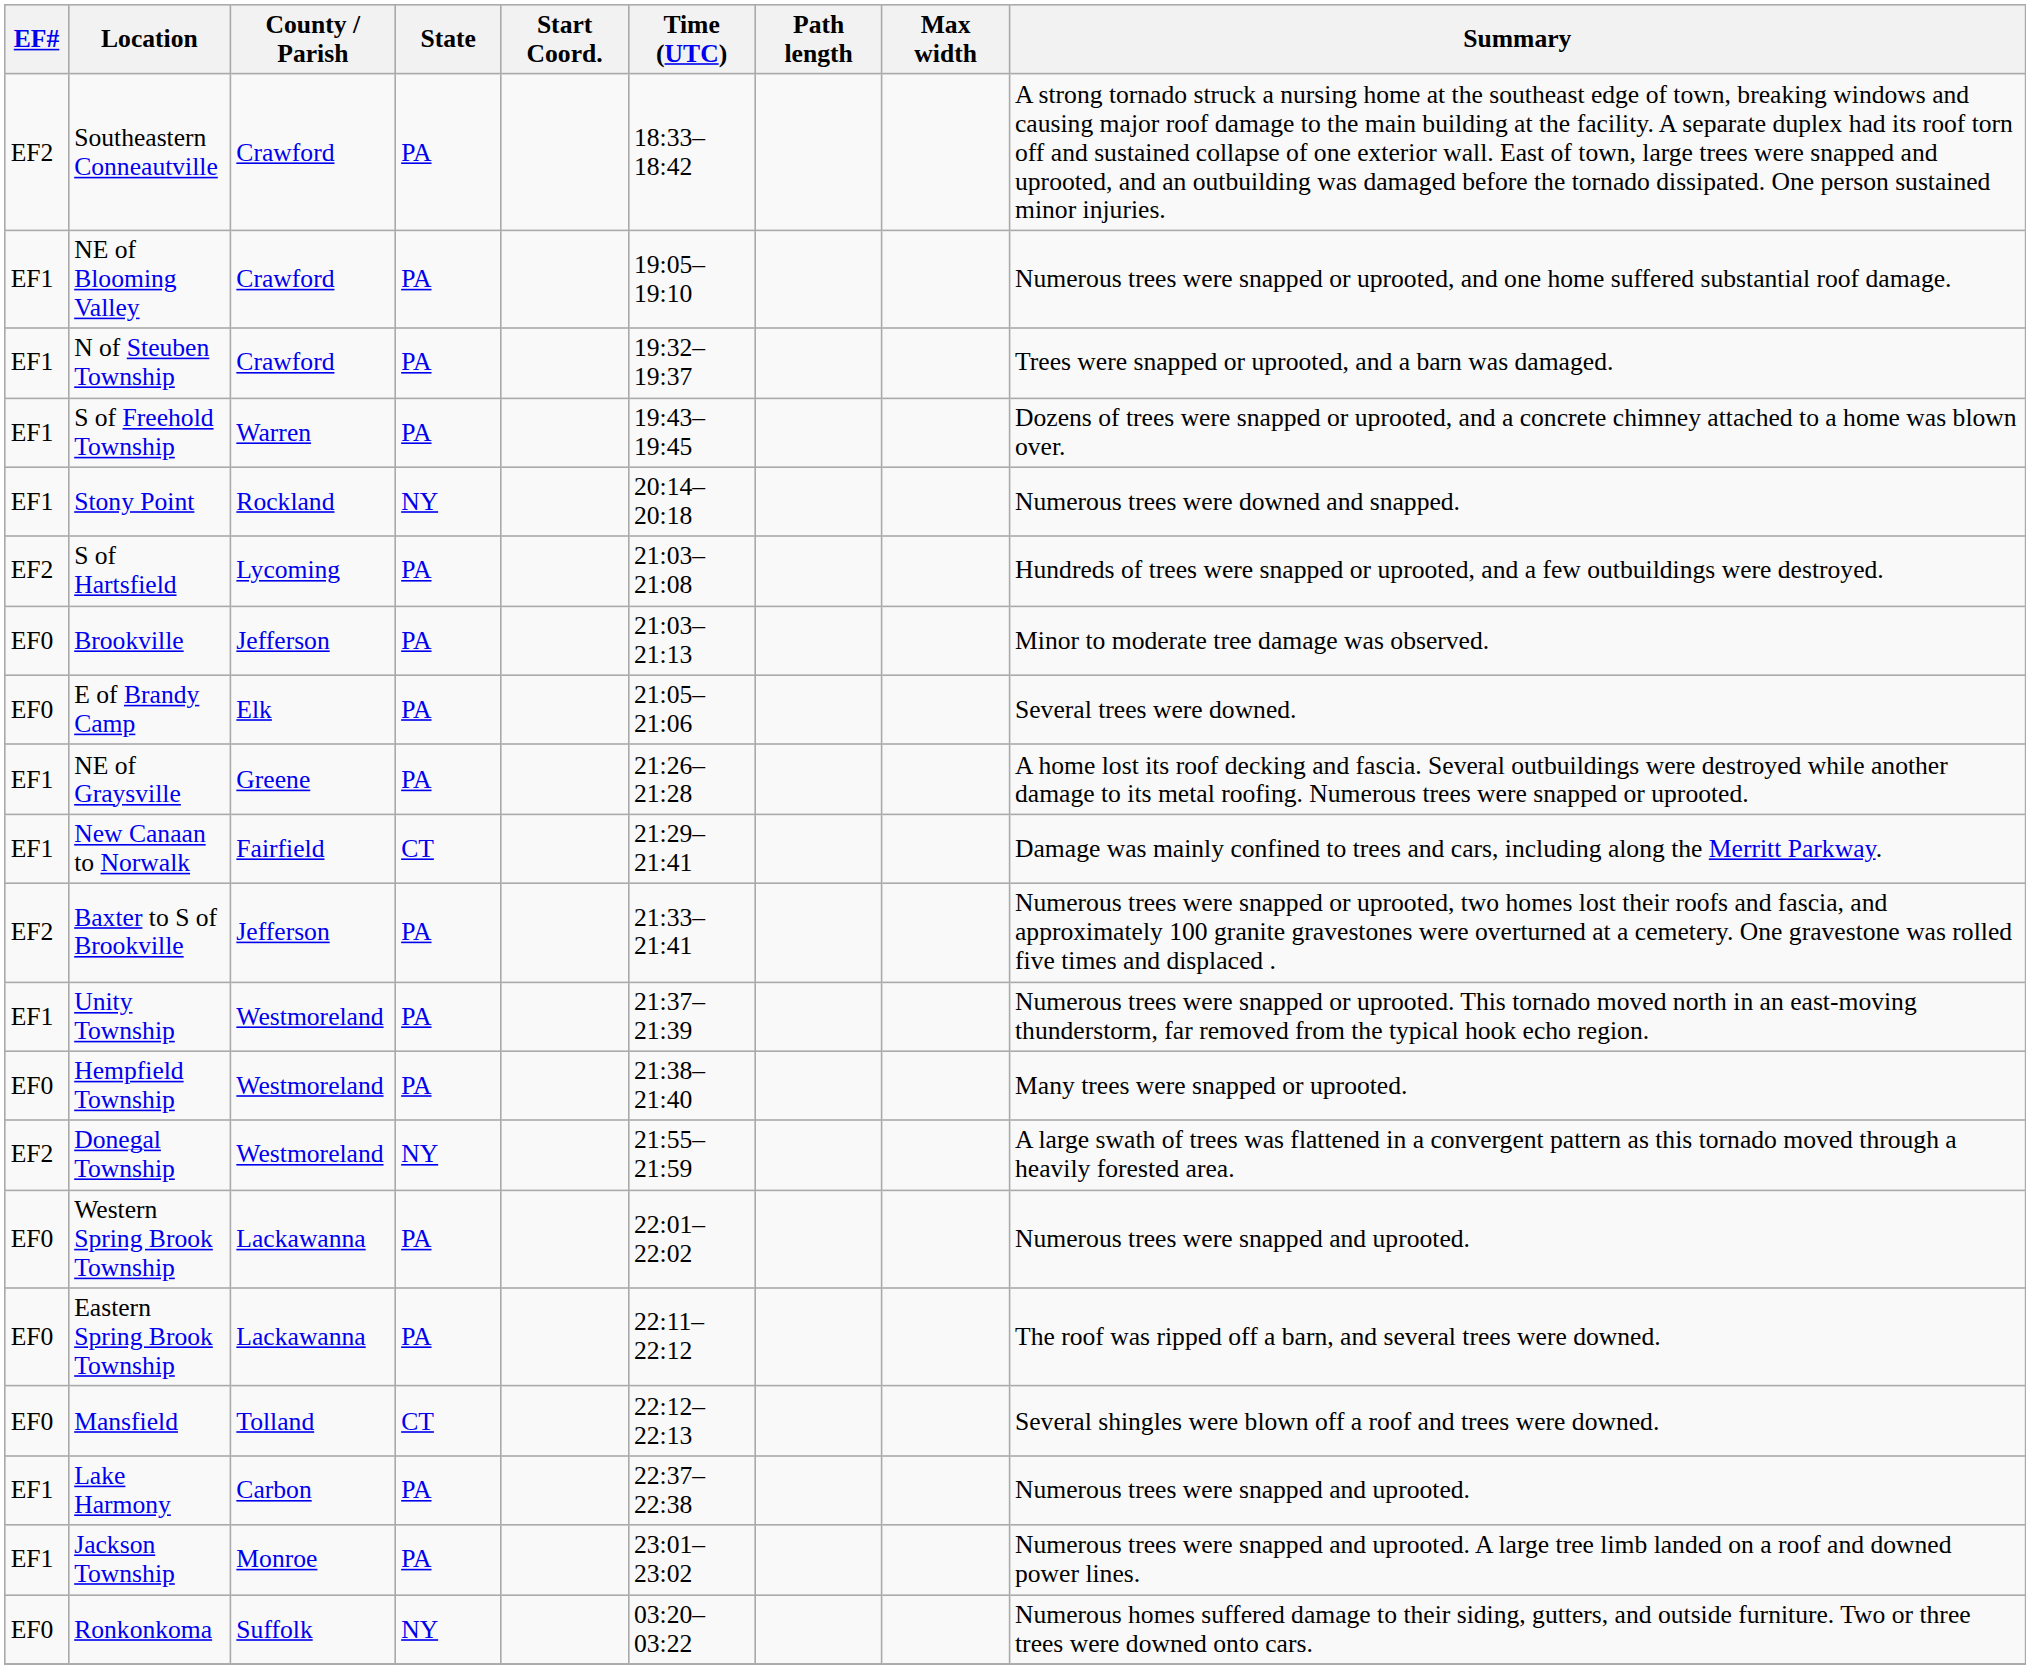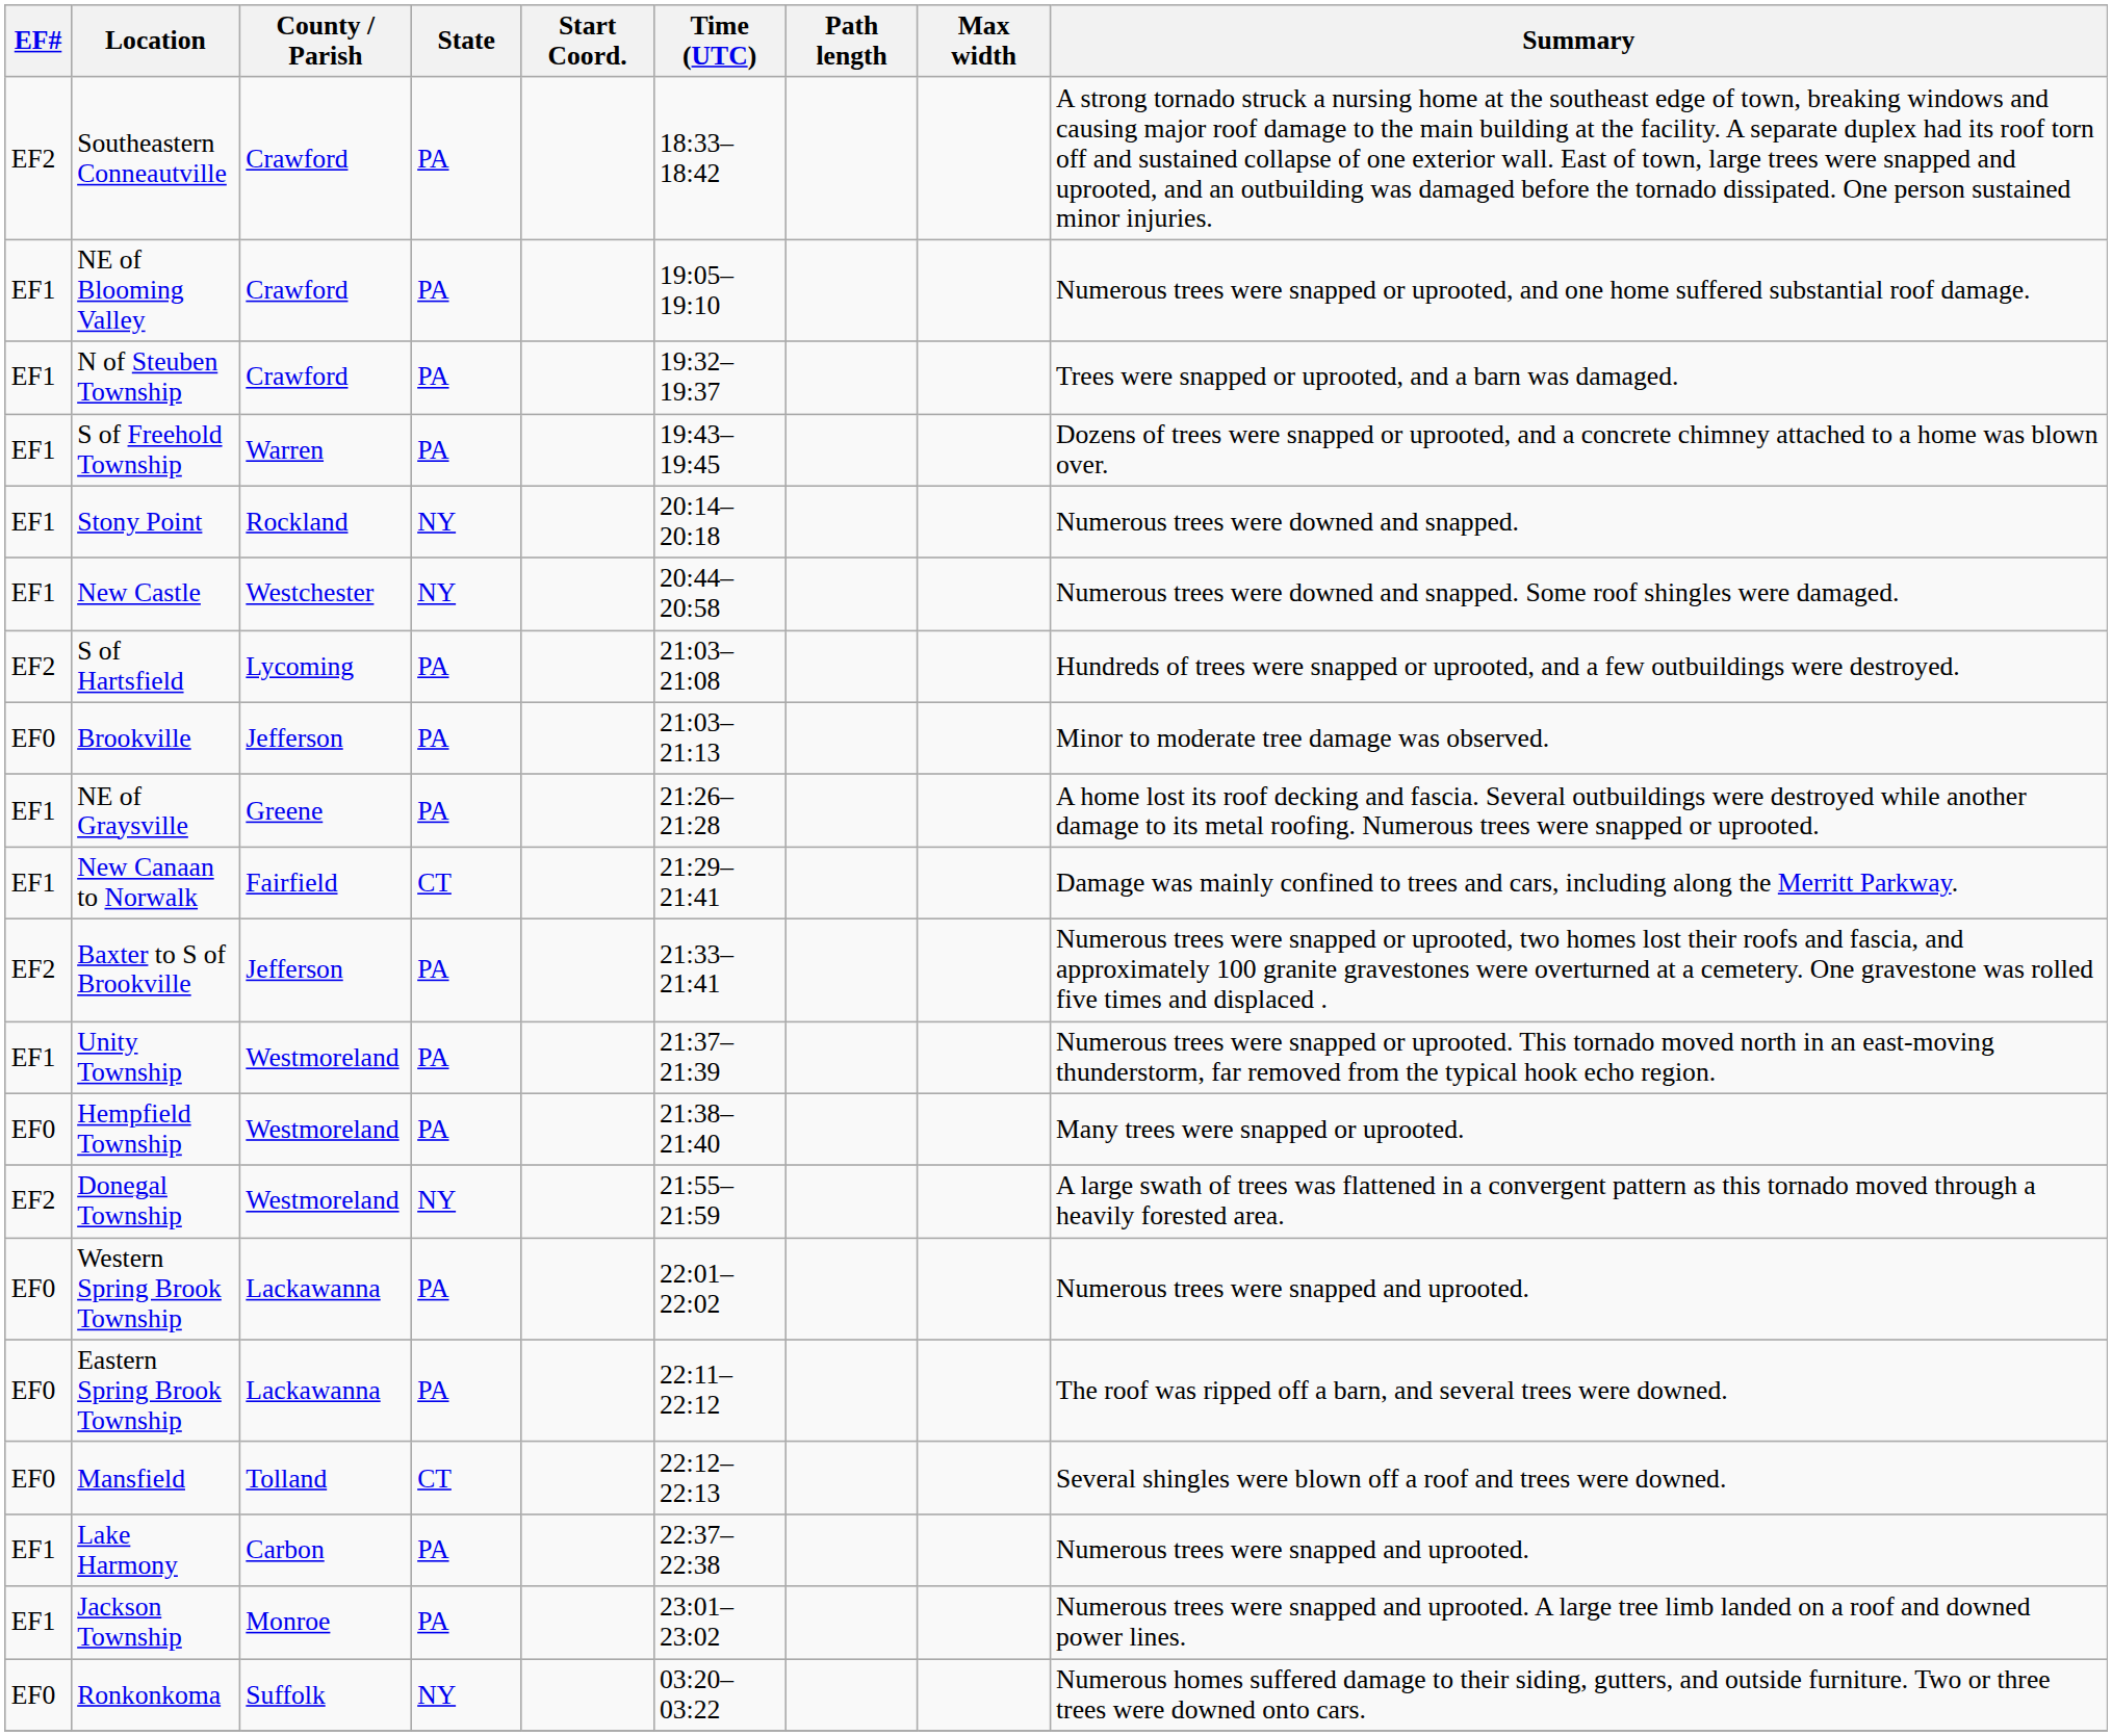+ row: EF1 | New Castle | Westchester | NY | 20:44–20:58 | Numerous trees were downed and snapped. Some roof shingles were damaged.
- row: EF0 | E of Brandy Camp | Elk | PA | 21:05–21:06 | Several trees were downed.
